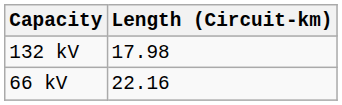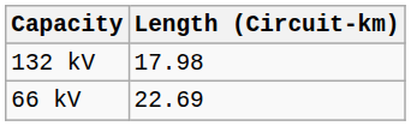66 kV | Length (Circuit-km): 22.16 -> 22.69
